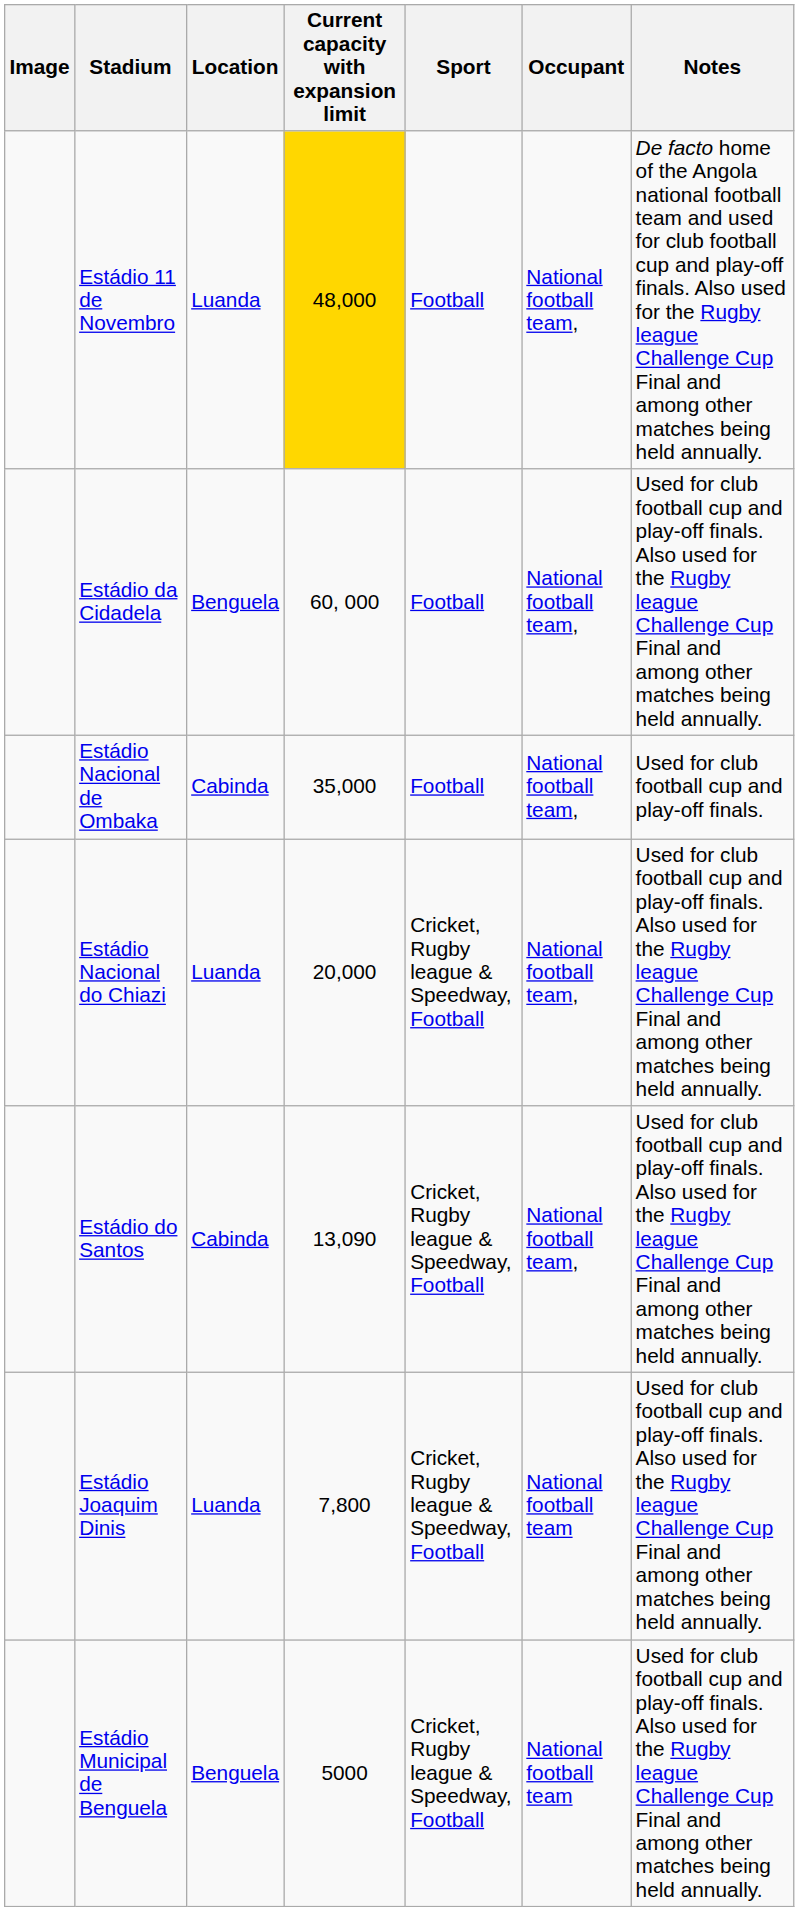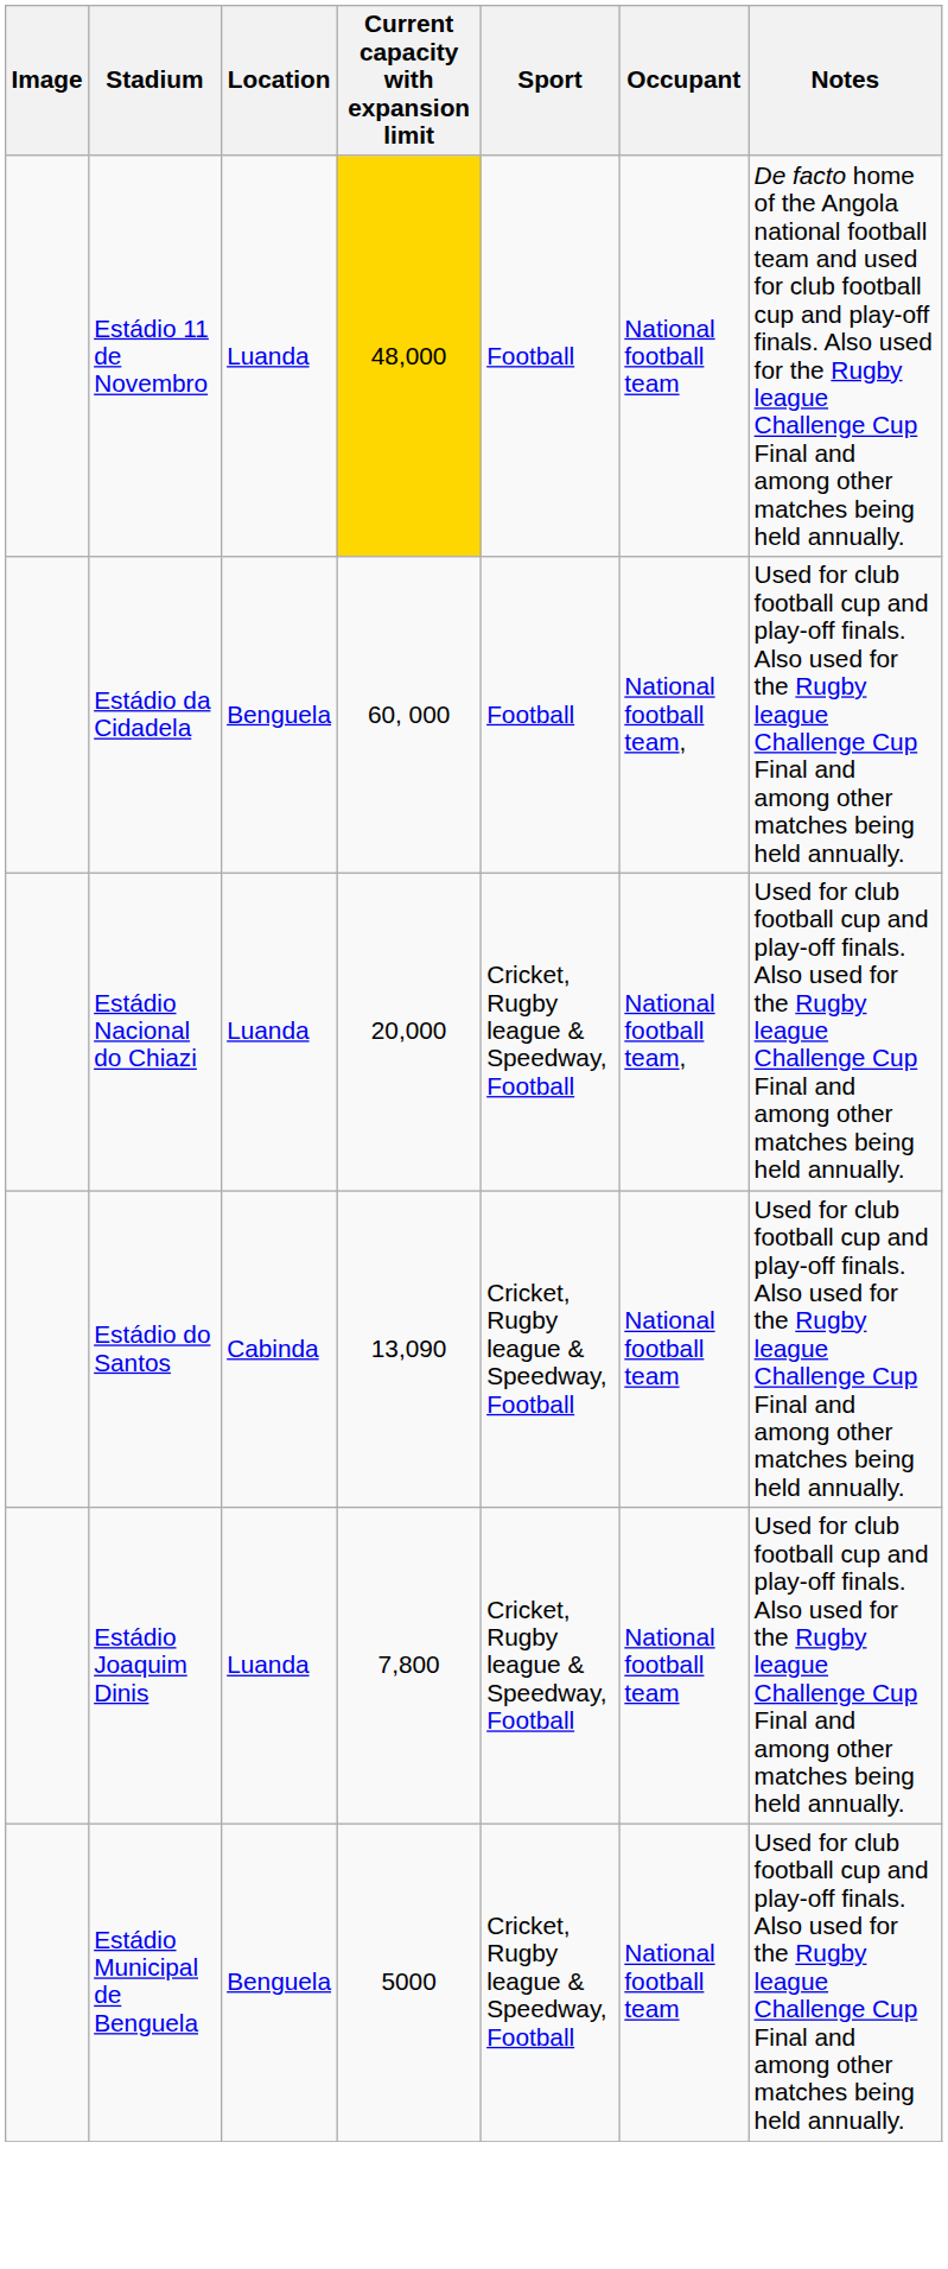Estádio 11 de Novembro | Occupant: National football team, -> National football team
- row: Estádio Nacional de Ombaka | Cabinda | 35,000 | Football | National football team, | Used for club football cup and play-off finals.
Estádio do Santos | Occupant: National football team, -> National football team
